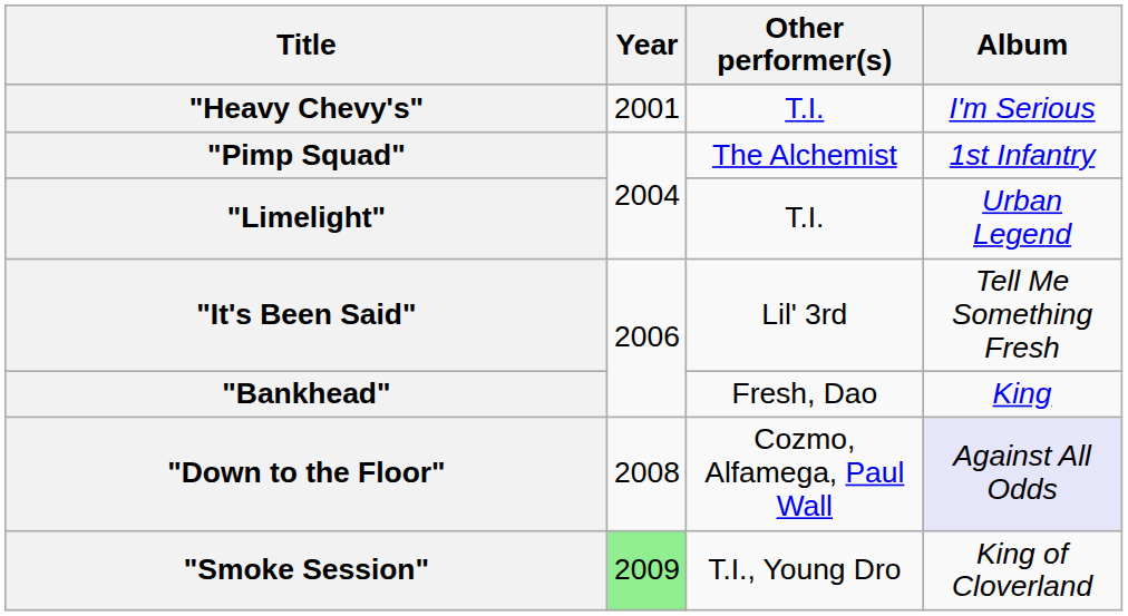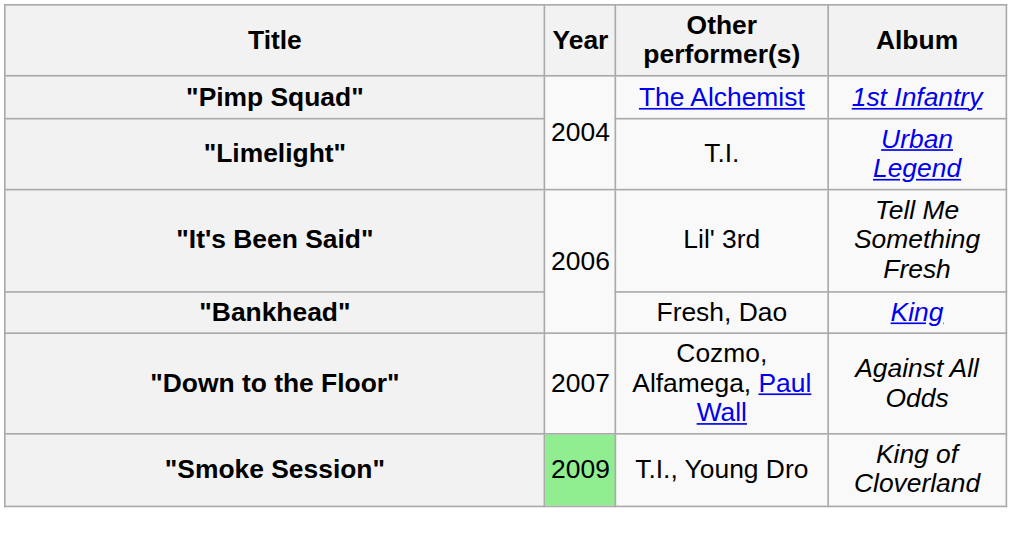- row: "Heavy Chevy's" | 2001 | T.I. | I'm Serious
"Down to the Floor" | Year: 2008 -> 2007
"Down to the Floor" | Album: lavender background -> no background
